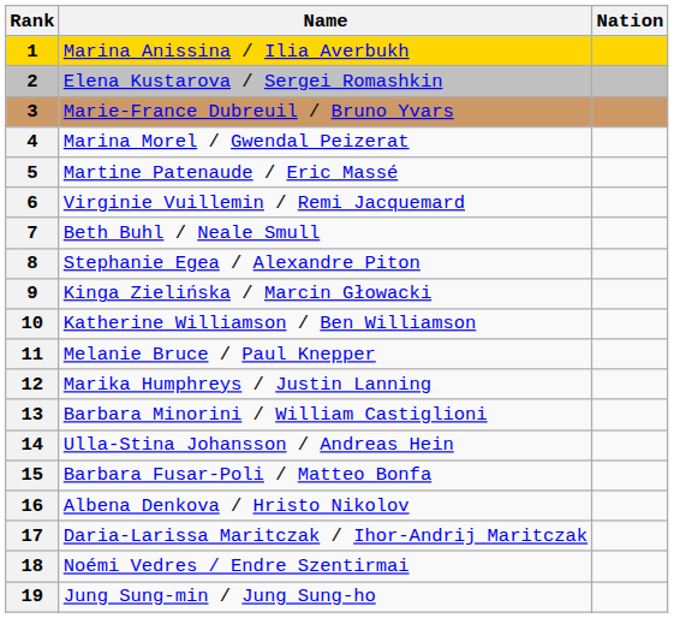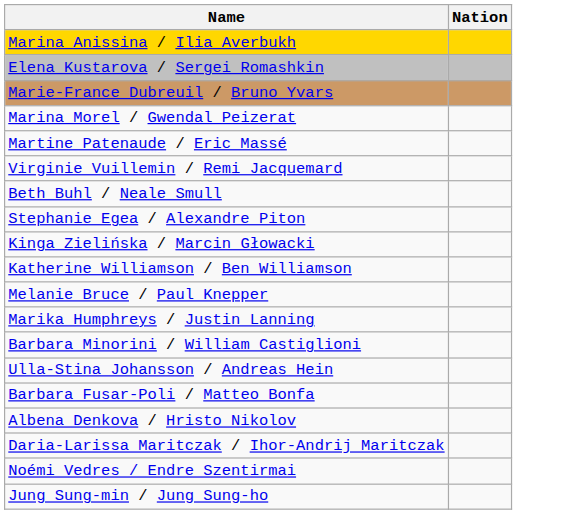- column: Rank | 1 | 2 | 3 | 4 | 5 | 6 | 7 | 8 | 9 | 10 | 11 | 12 | 13 | 14 | 15 | 16 | 17 | 18 | 19
